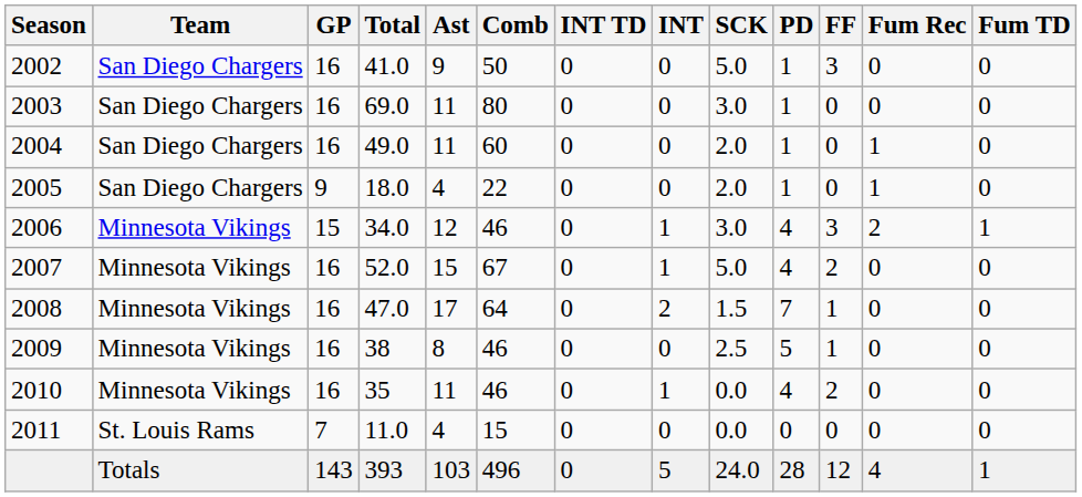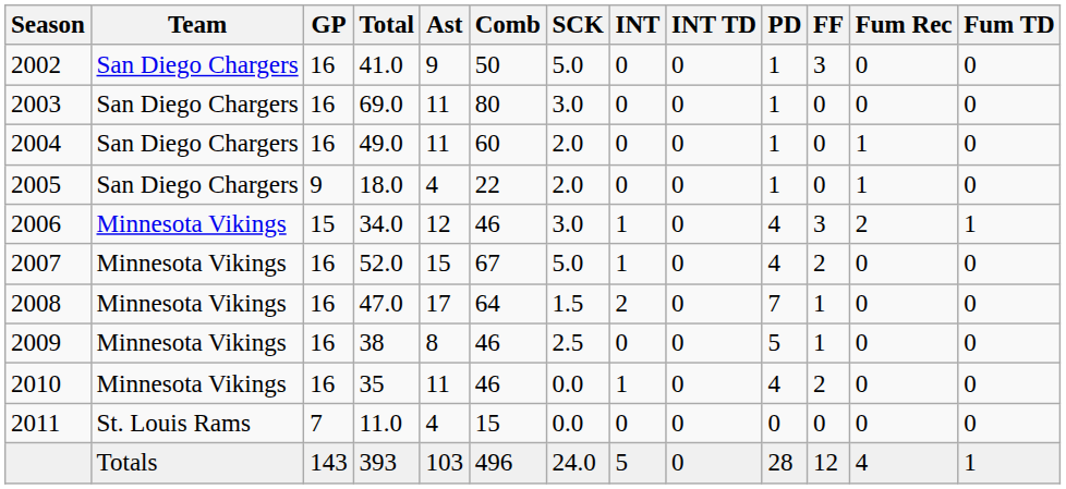columns swapped: SCK <-> INT TD
